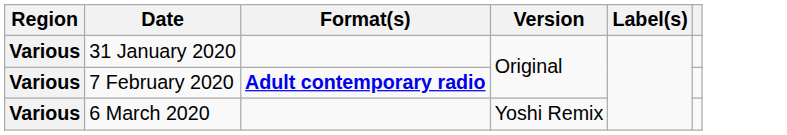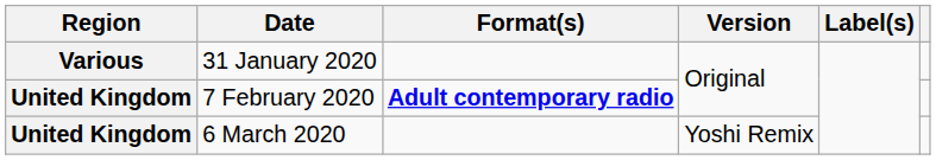7 February 2020 | Region: Various -> United Kingdom
6 March 2020 | Region: Various -> United Kingdom
